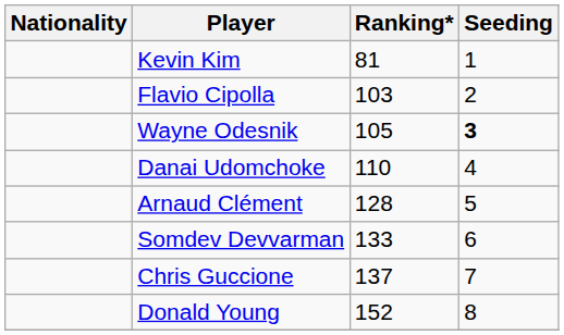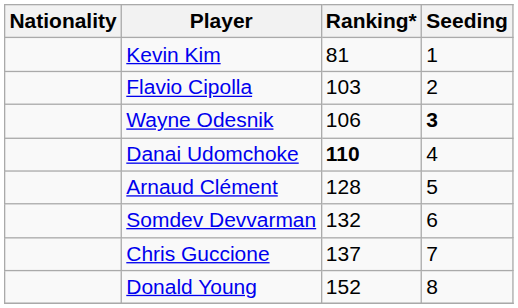Wayne Odesnik | Ranking*: 105 -> 106
Danai Udomchoke | Ranking*: normal -> bold
Somdev Devvarman | Ranking*: 133 -> 132
